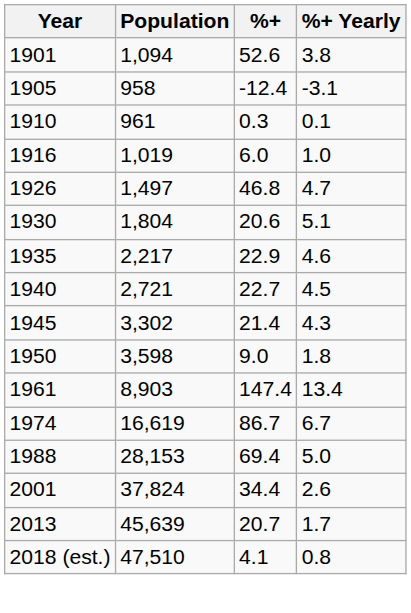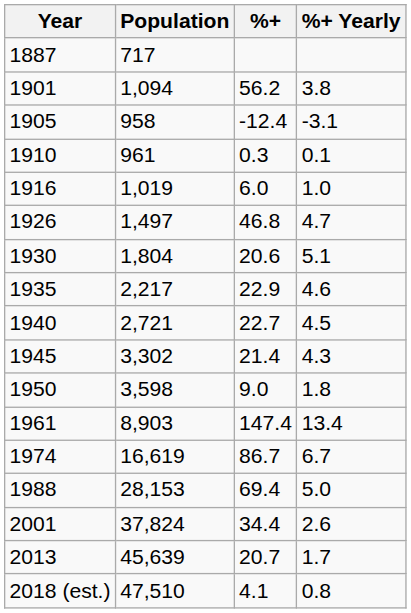+ row: 1887 | 717
1901 | %+: 52.6 -> 56.2
